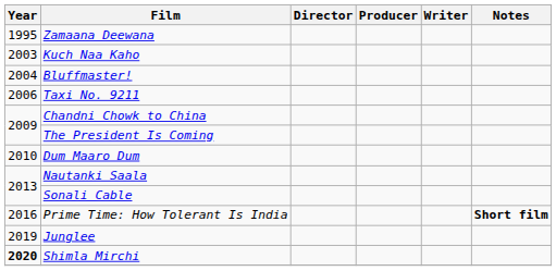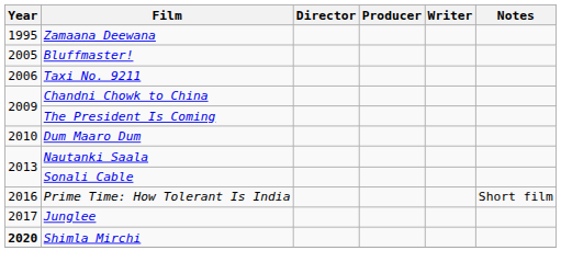- row: 2003 | Kuch Naa Kaho
Bluffmaster! | Year: 2004 -> 2005
Prime Time: How Tolerant Is India | Notes: bold -> normal
Junglee | Year: 2019 -> 2017
